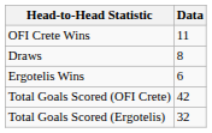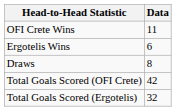rows swapped: Ergotelis Wins <-> Draws
